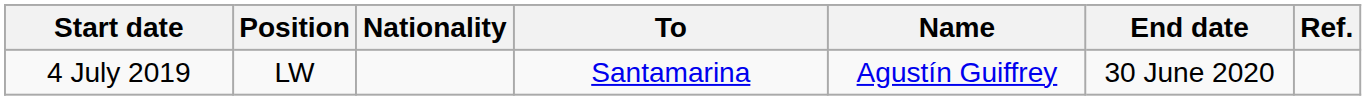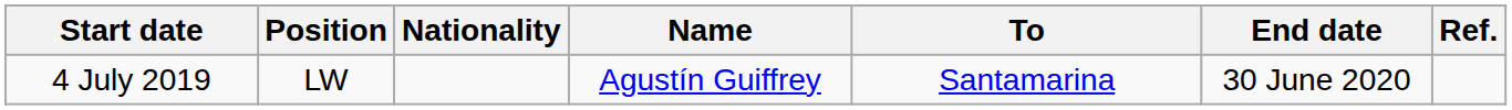columns swapped: Name <-> To
